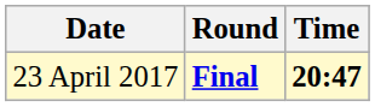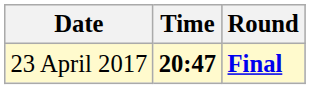columns swapped: Time <-> Round
